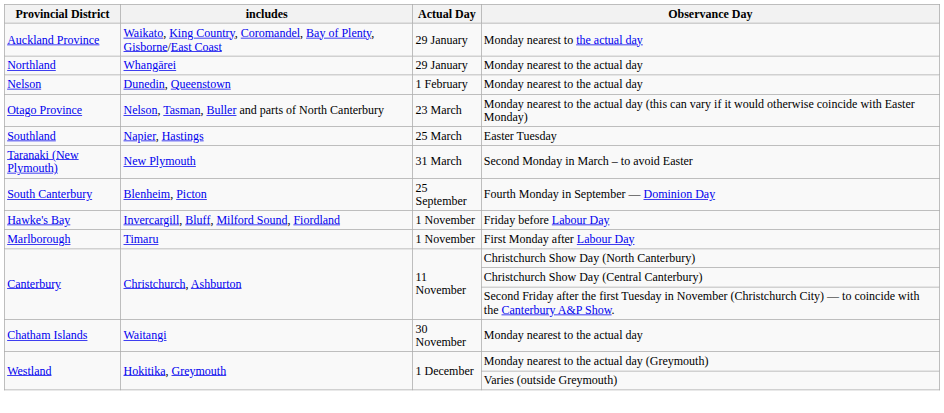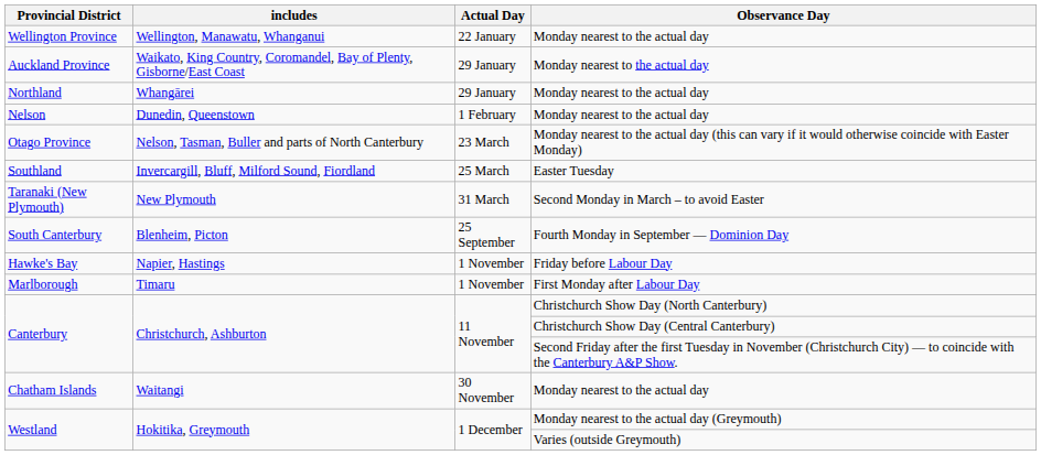+ row: Wellington Province | Wellington, Manawatu, Whanganui | 22 January | Monday nearest to the actual day
Southland | includes: Napier, Hastings -> Invercargill, Bluff, Milford Sound, Fiordland
Hawke's Bay | includes: Invercargill, Bluff, Milford Sound, Fiordland -> Napier, Hastings
